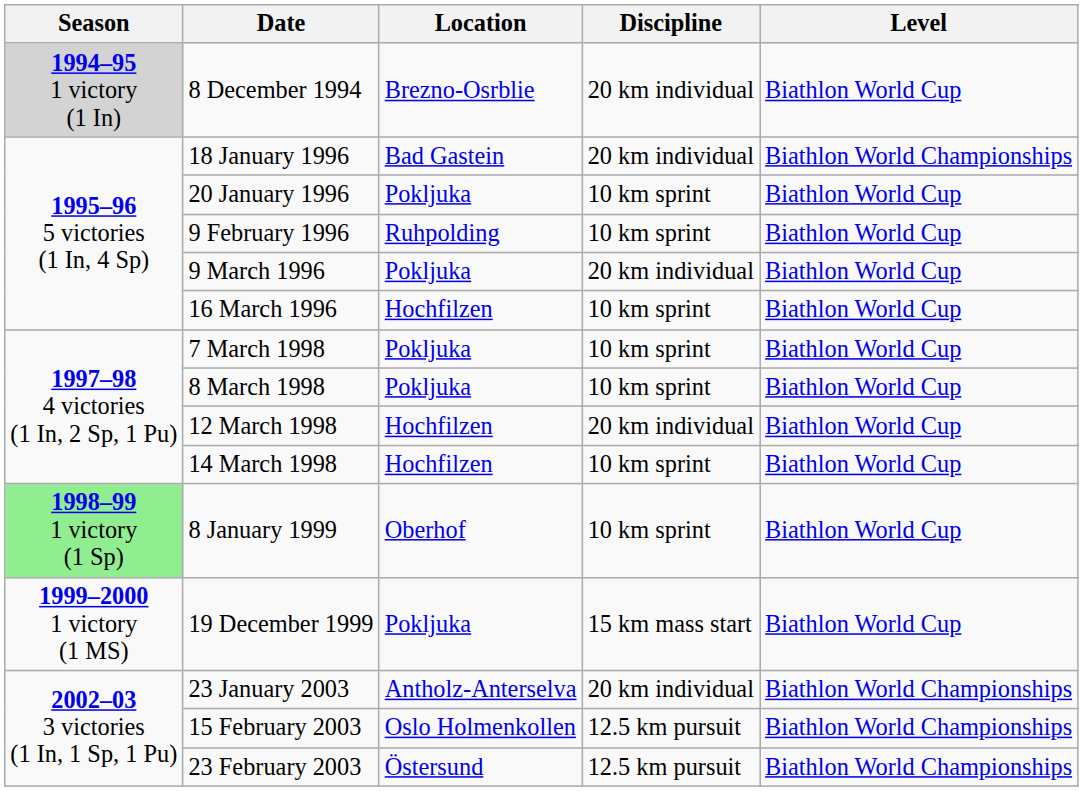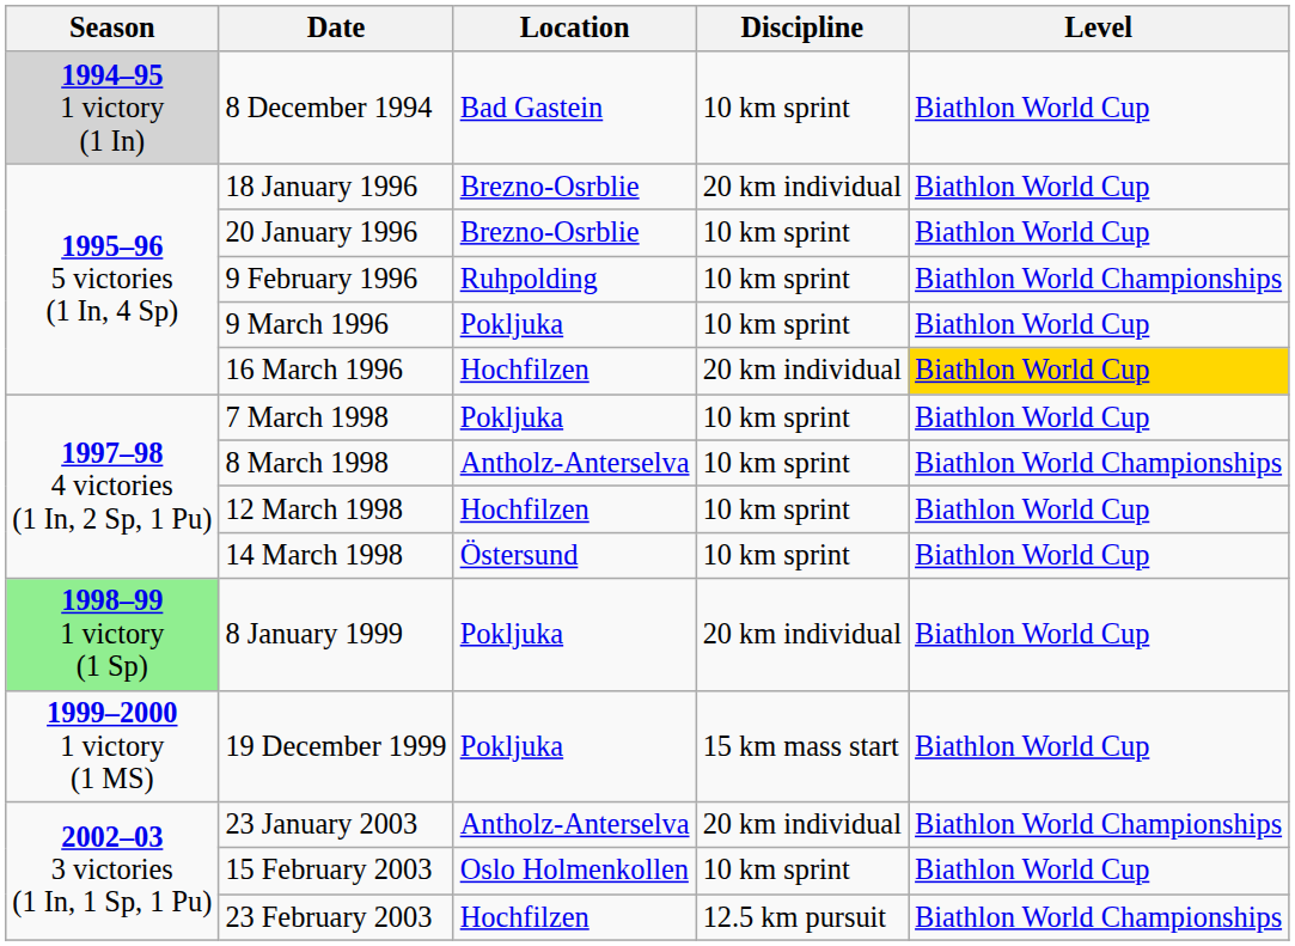8 December 1994 | Location: Brezno-Osrblie -> Bad Gastein
8 December 1994 | Discipline: 20 km individual -> 10 km sprint
18 January 1996 | Location: Bad Gastein -> Brezno-Osrblie
18 January 1996 | Level: Biathlon World Championships -> Biathlon World Cup
20 January 1996 | Location: Pokljuka -> Brezno-Osrblie
9 February 1996 | Level: Biathlon World Cup -> Biathlon World Championships
9 March 1996 | Discipline: 20 km individual -> 10 km sprint
16 March 1996 | Discipline: 10 km sprint -> 20 km individual
16 March 1996 | Level: no background -> gold background
8 March 1998 | Location: Pokljuka -> Antholz-Anterselva
8 March 1998 | Level: Biathlon World Cup -> Biathlon World Championships
12 March 1998 | Discipline: 20 km individual -> 10 km sprint
14 March 1998 | Location: Hochfilzen -> Östersund
8 January 1999 | Location: Oberhof -> Pokljuka
8 January 1999 | Discipline: 10 km sprint -> 20 km individual
15 February 2003 | Discipline: 12.5 km pursuit -> 10 km sprint
15 February 2003 | Level: Biathlon World Championships -> Biathlon World Cup
23 February 2003 | Location: Östersund -> Hochfilzen
